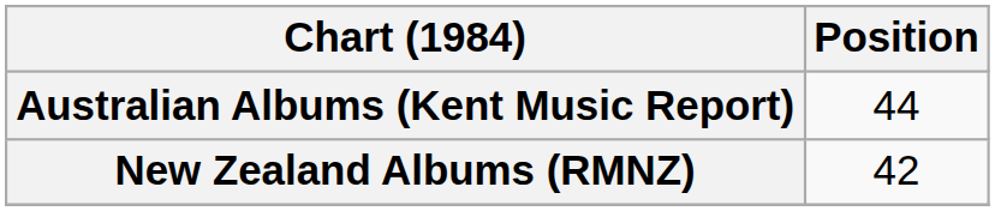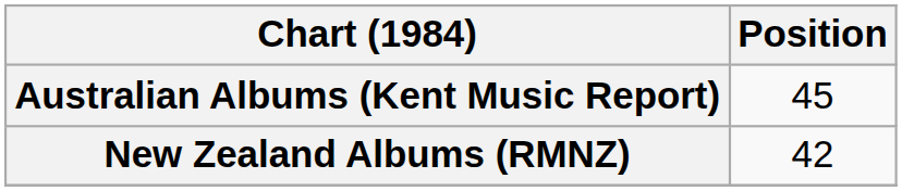Australian Albums (Kent Music Report) | Position: 44 -> 45
